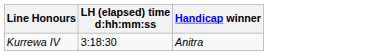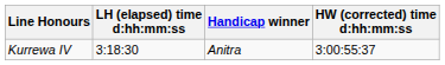+ column: HW (corrected) time d:hh:mm:ss | 3:00:55:37
